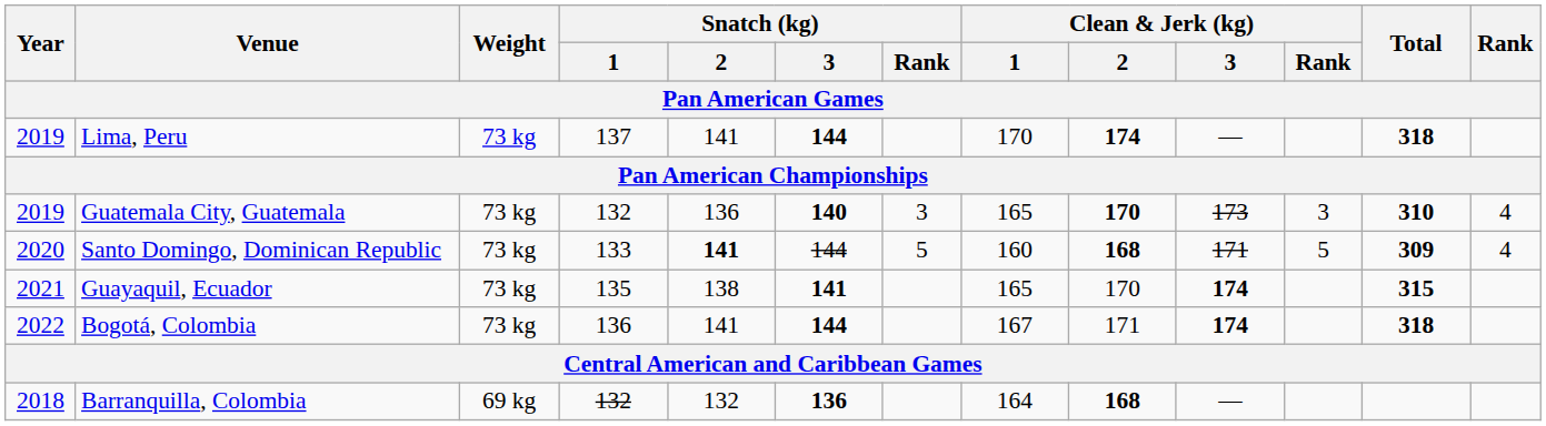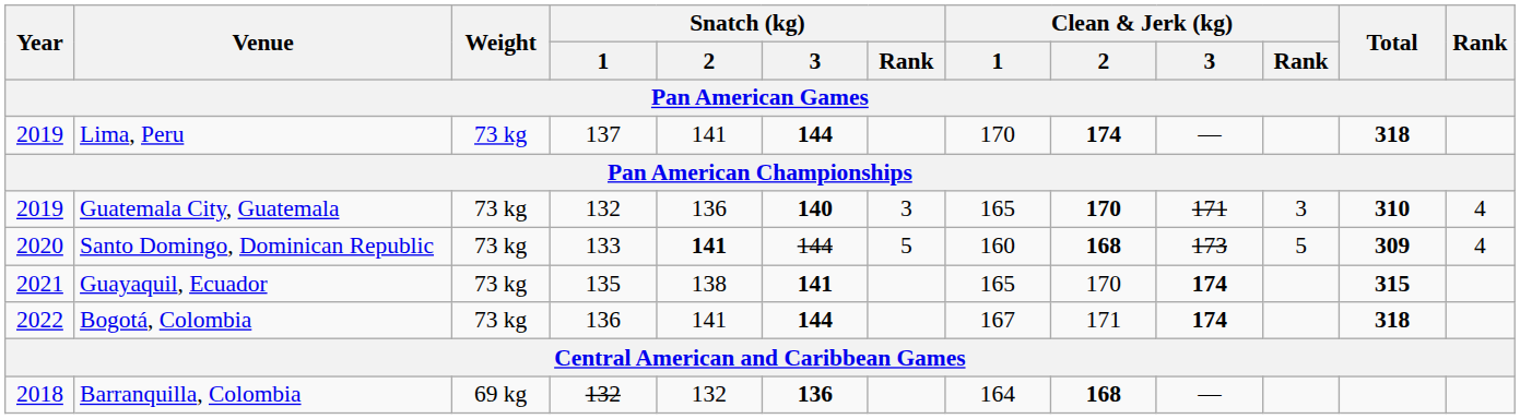Guatemala City, Guatemala | Clean & Jerk (kg) / 3: 173 -> 171
Santo Domingo, Dominican Republic | Clean & Jerk (kg) / 3: 171 -> 173
